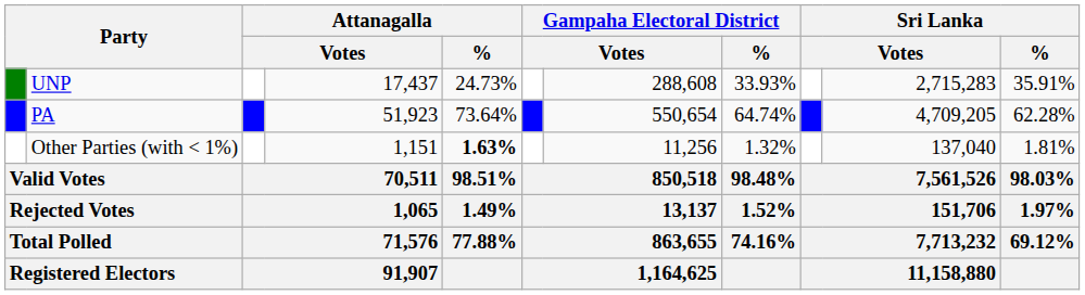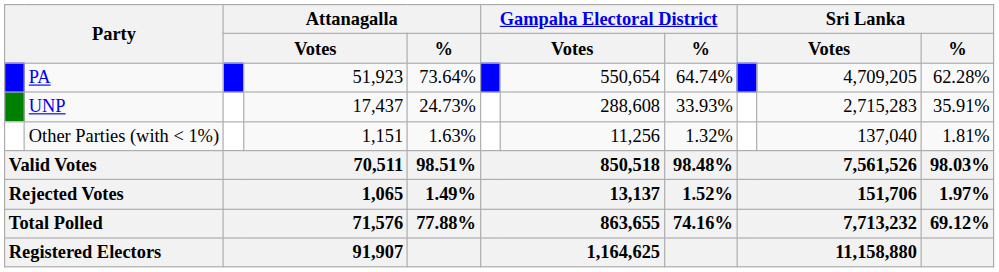rows swapped: PA <-> UNP
Other Parties (with < 1%) | Attanagalla / %: bold -> normal
